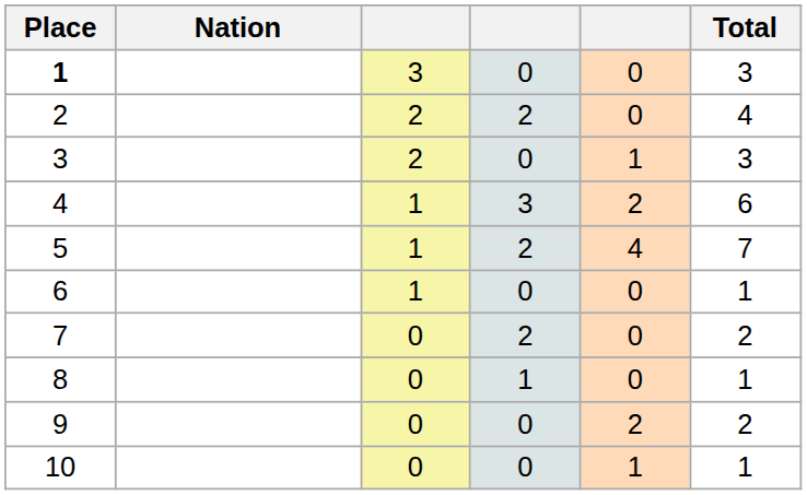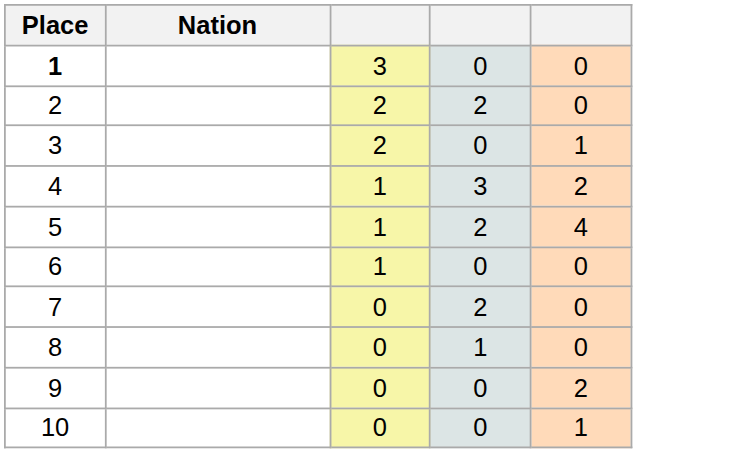- column: Total | 3 | 4 | 3 | 6 | 7 | 1 | 2 | 1 | 2 | 1
